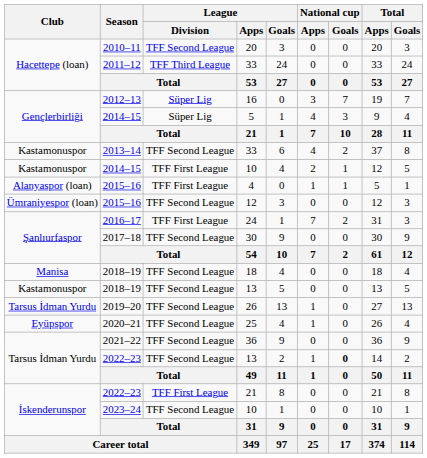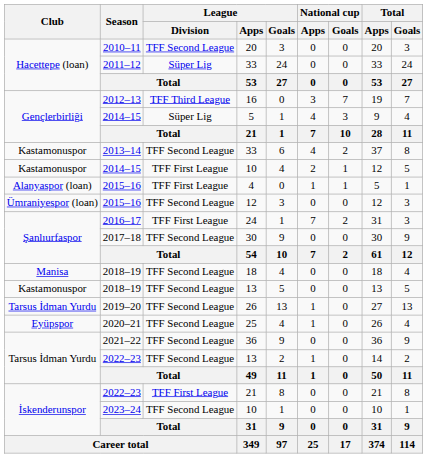2011–12 / 33 | League / Division: TFF Third League -> Süper Lig
16 | League / Division: Süper Lig -> TFF Third League
2022–23 / 13 | National cup / Goals: bold -> normal
